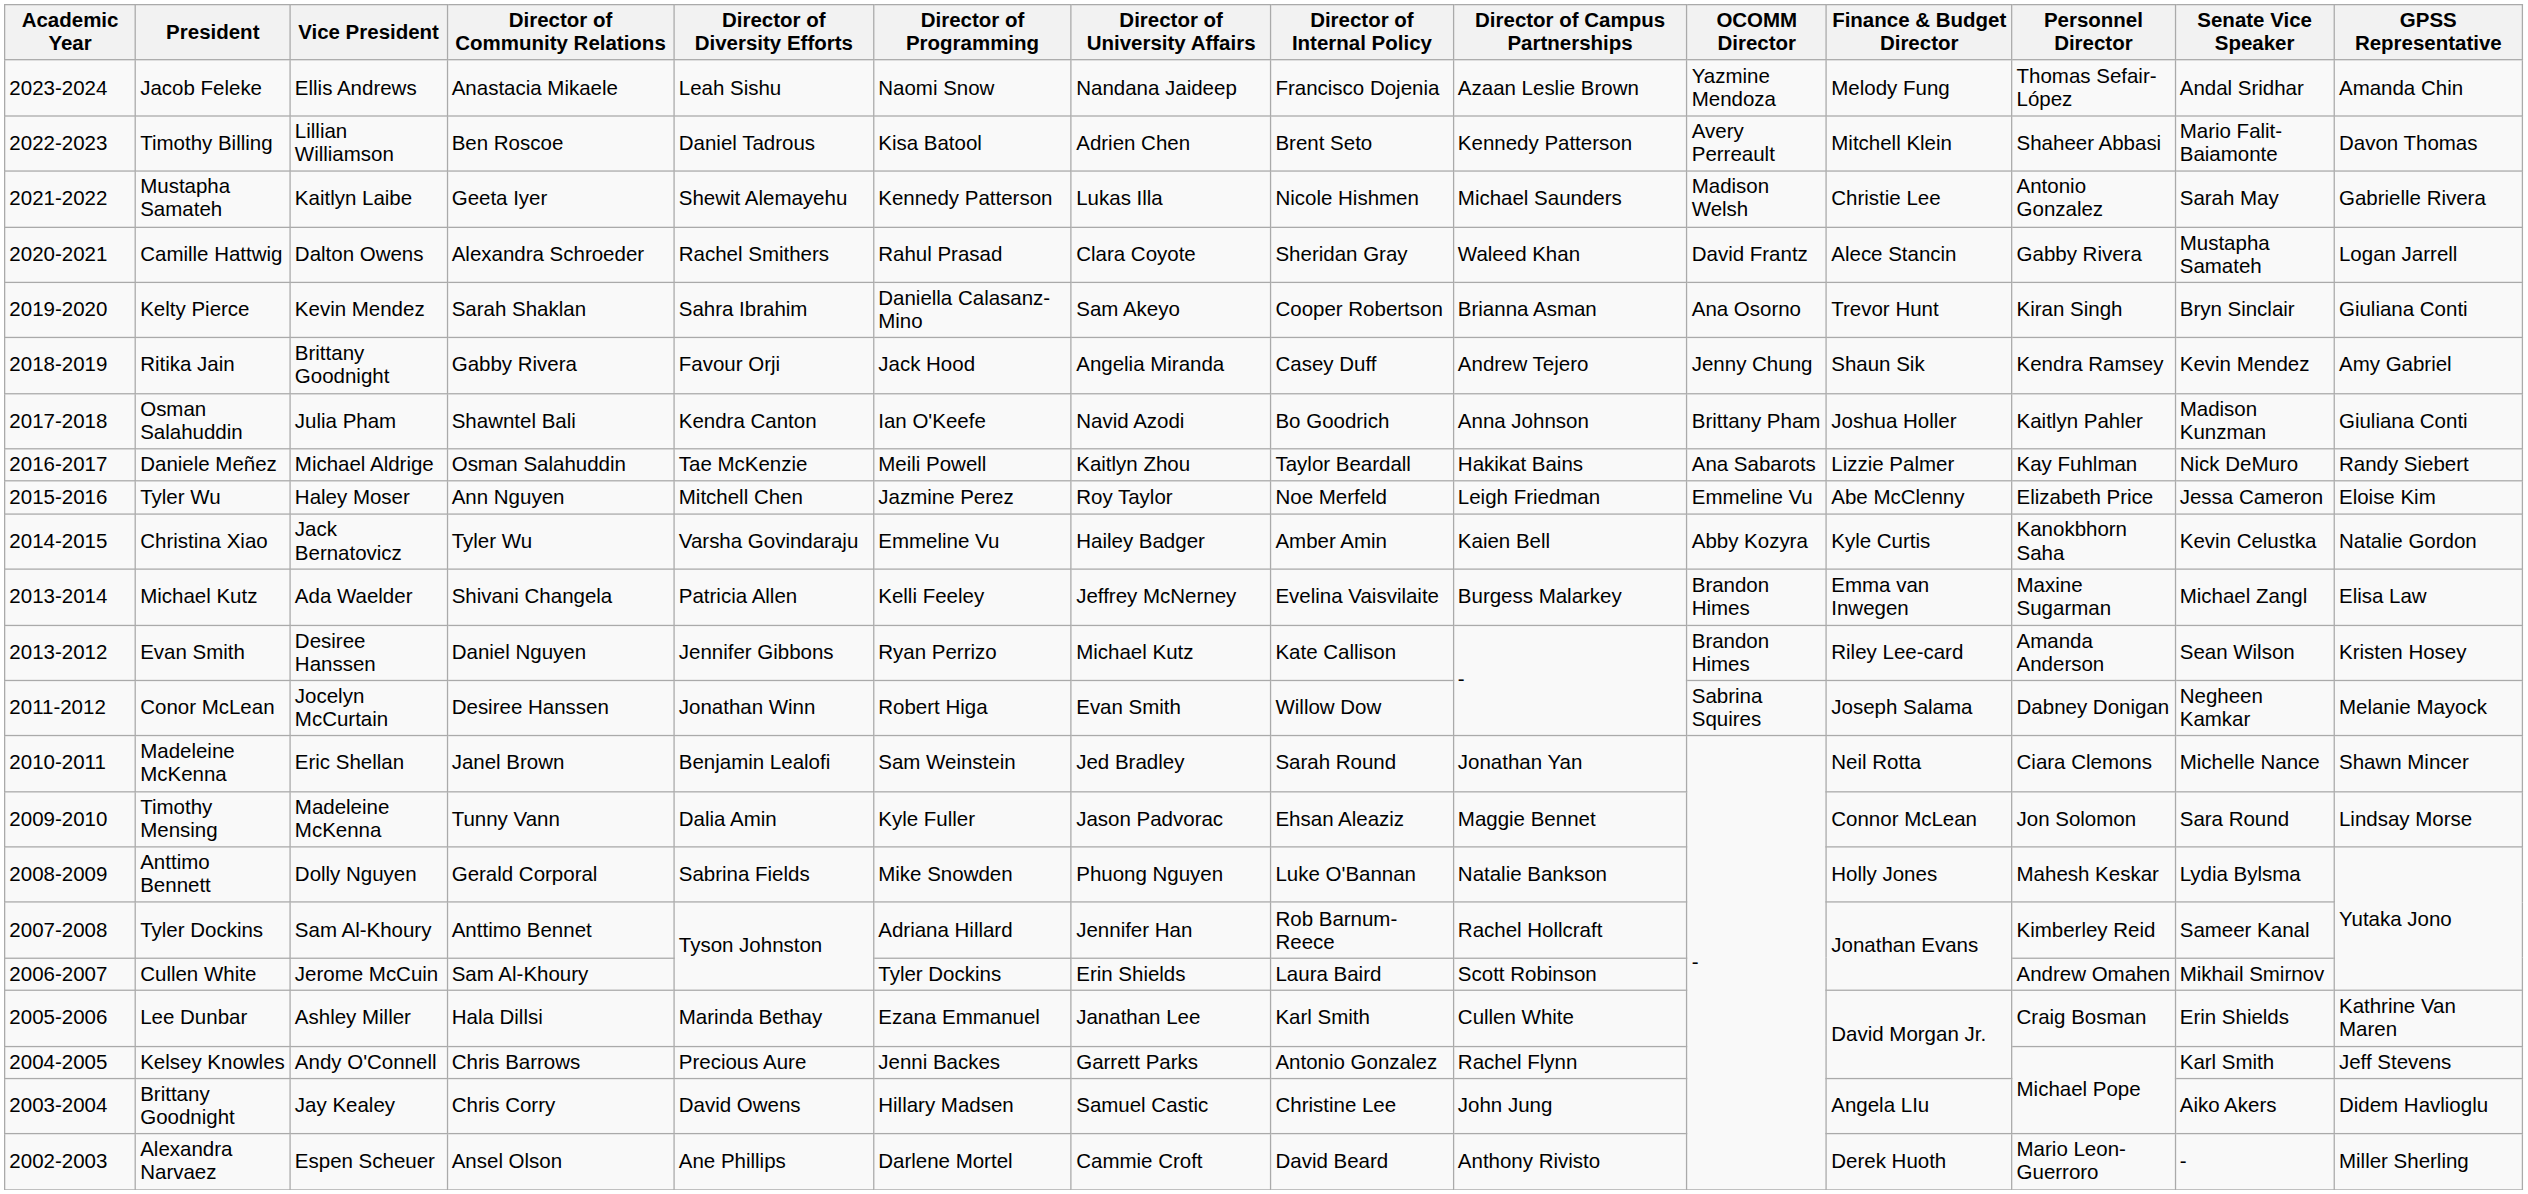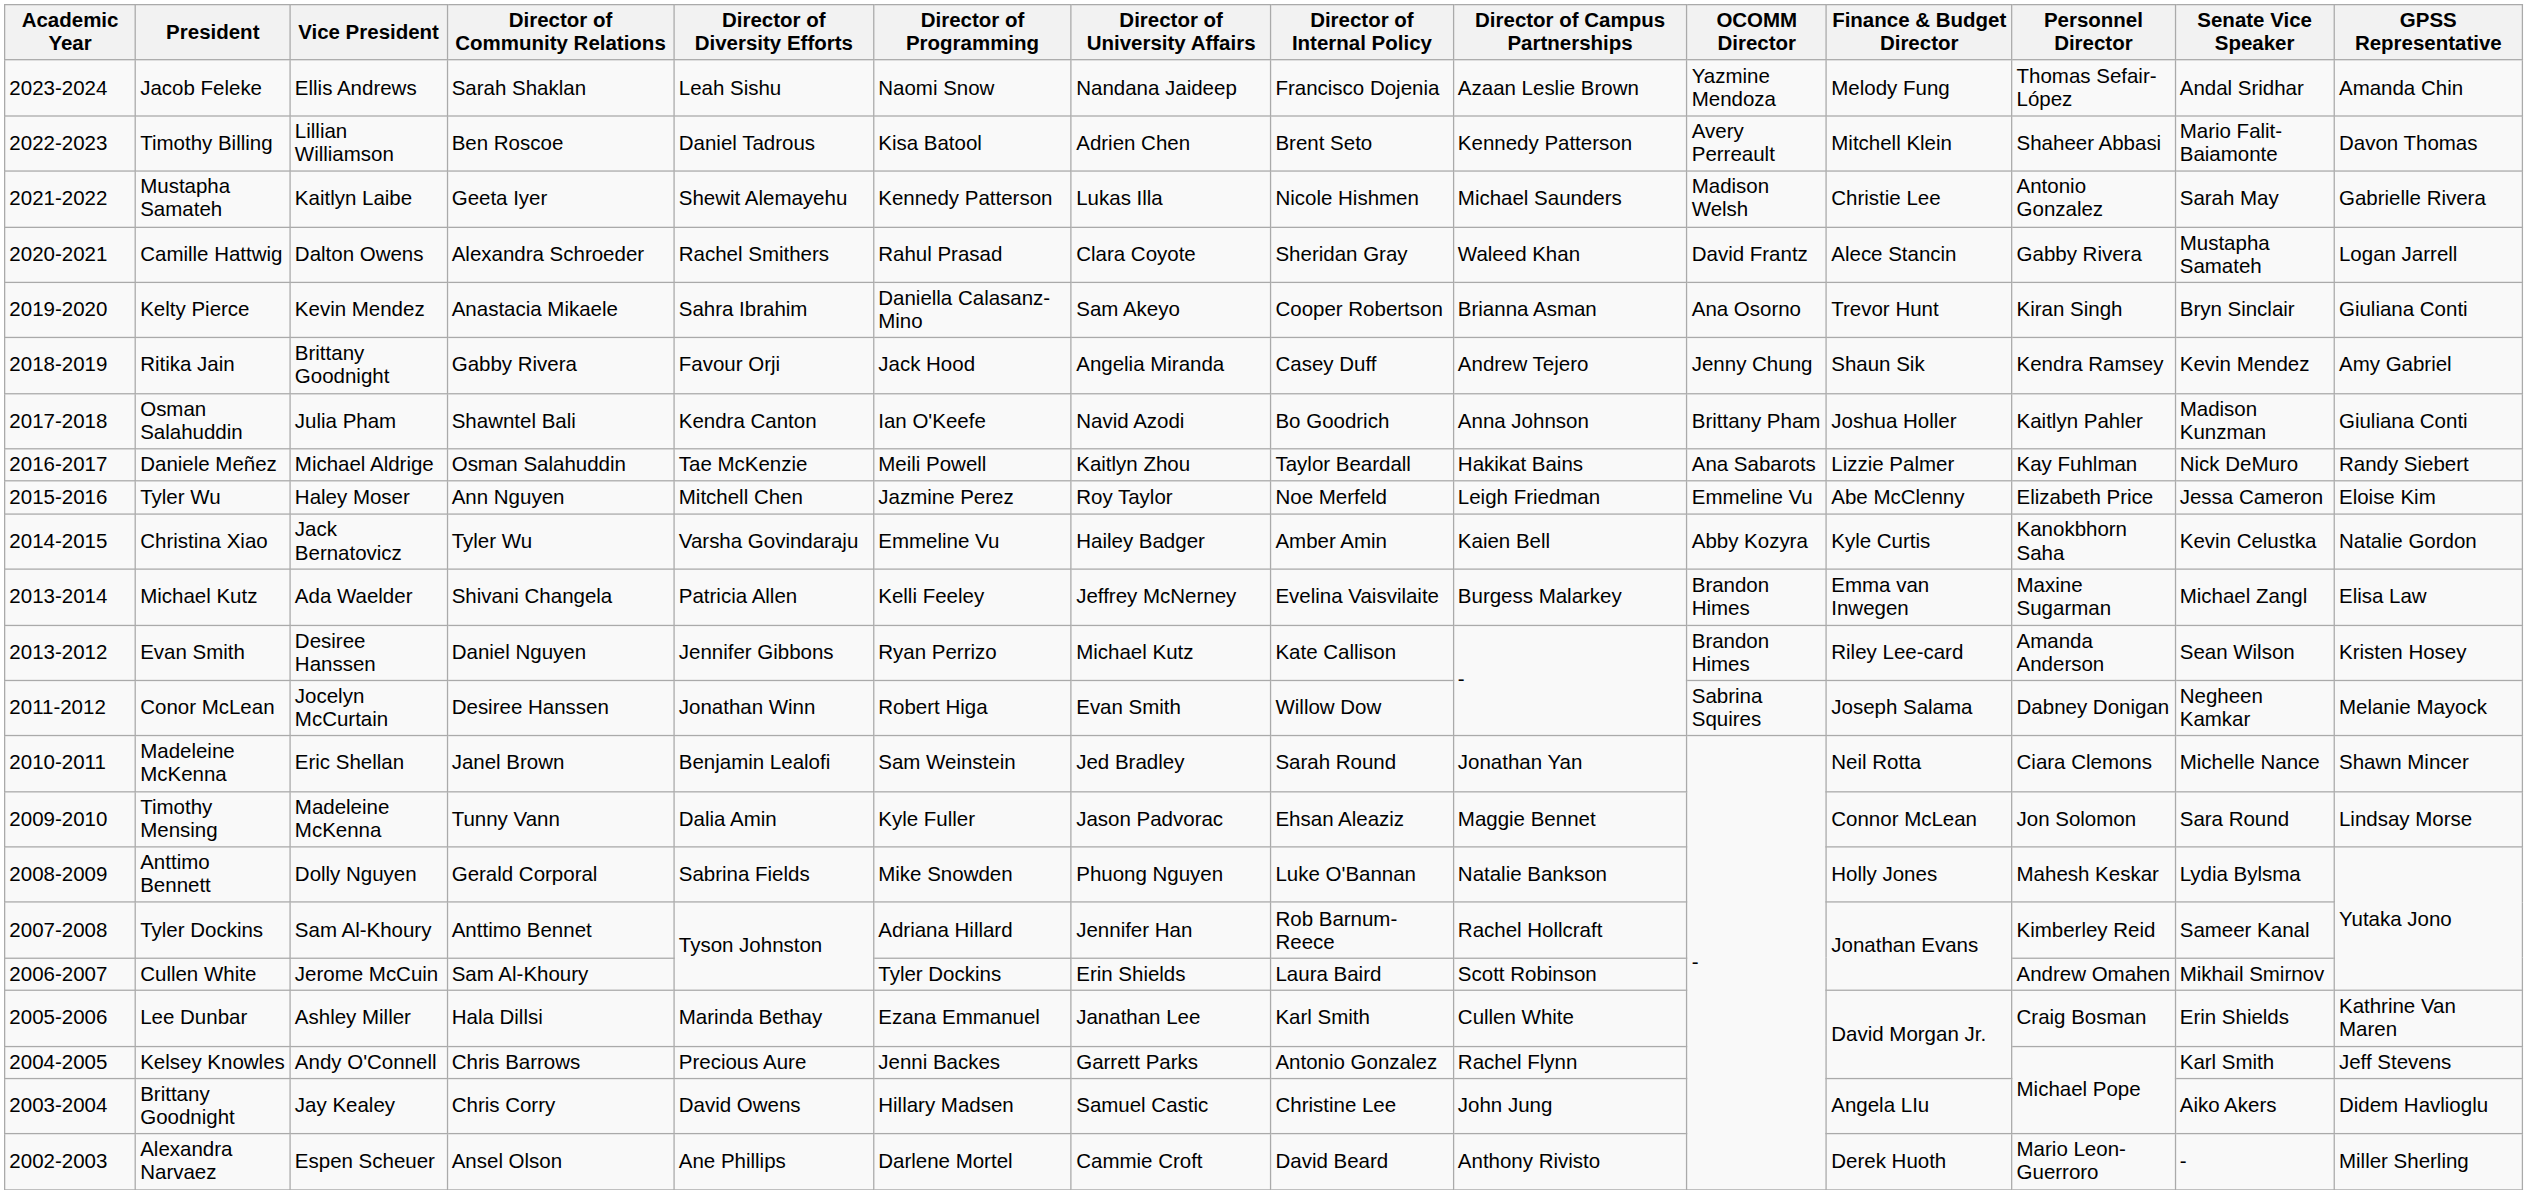Jacob Feleke | Director of Community Relations: Anastacia Mikaele -> Sarah Shaklan
Kelty Pierce | Director of Community Relations: Sarah Shaklan -> Anastacia Mikaele
